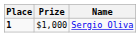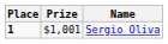Sergio Oliva | Prize: $1,000 -> $1,001
